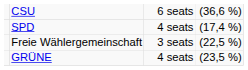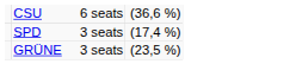SPD | column 3: 4 seats -> 3 seats
- row: Freie Wählergemeinschaft | 3 seats | (22,5 %)
GRÜNE | column 3: 4 seats -> 3 seats
